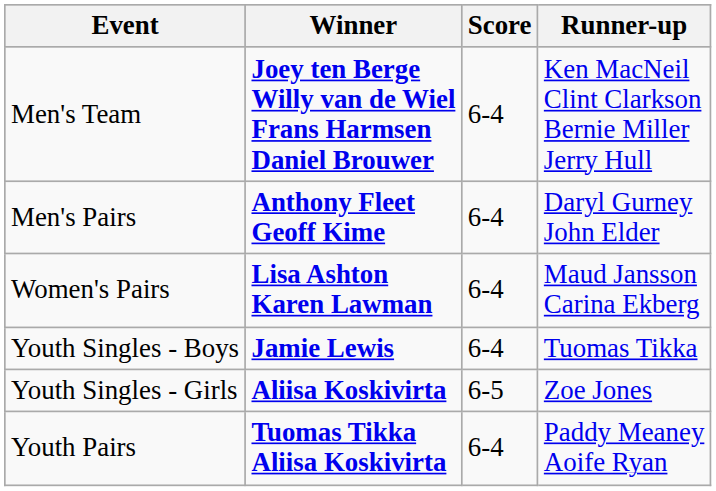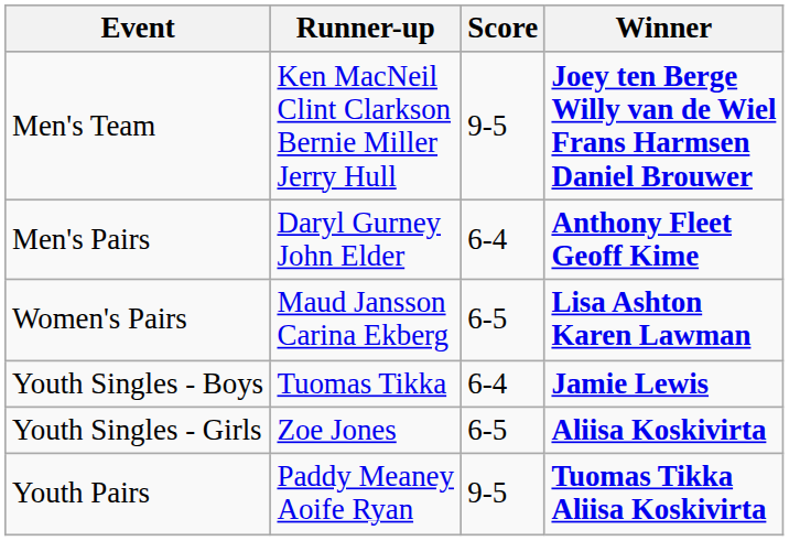columns swapped: Winner <-> Runner-up
Men's Team | Score: 6-4 -> 9-5
Women's Pairs | Score: 6-4 -> 6-5
Youth Pairs | Score: 6-4 -> 9-5
